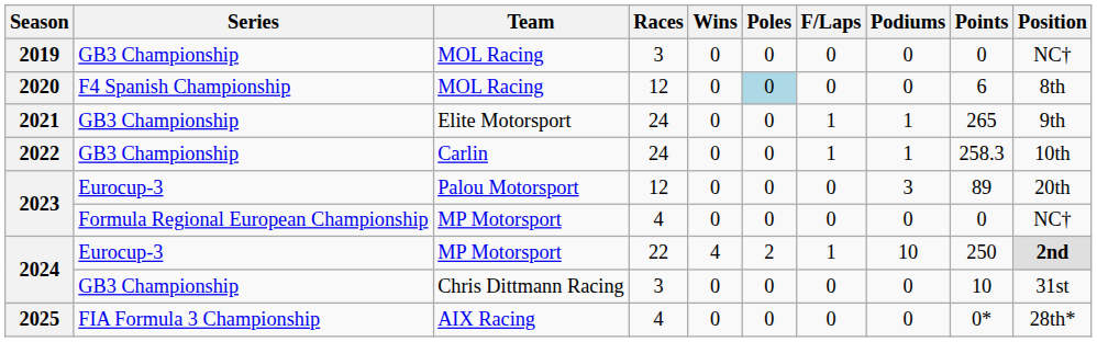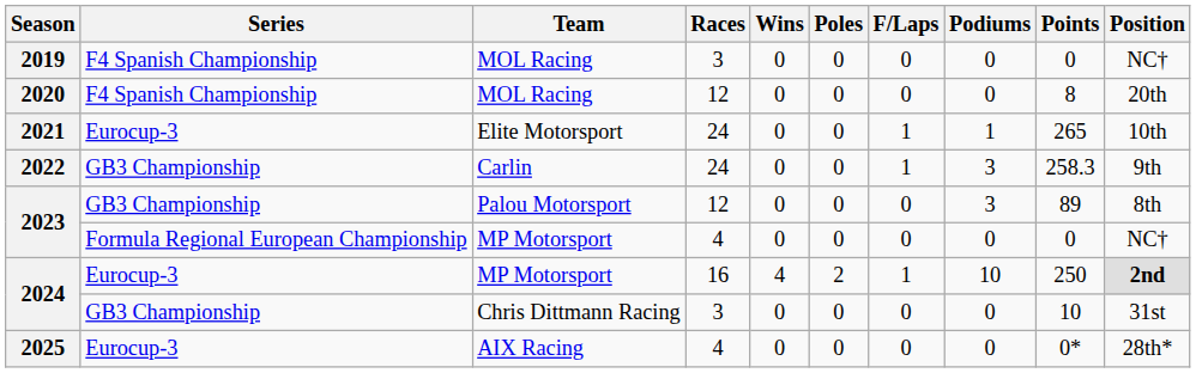2019 | Series: GB3 Championship -> F4 Spanish Championship
2020 | Poles: lightblue background -> no background
2020 | Points: 6 -> 8
2020 | Position: 8th -> 20th
2021 | Series: GB3 Championship -> Eurocup-3
2021 | Position: 9th -> 10th
2022 | Podiums: 1 -> 3
2022 | Position: 10th -> 9th
2023 / Palou Motorsport | Series: Eurocup-3 -> GB3 Championship
2023 / Palou Motorsport | Position: 20th -> 8th
2024 / MP Motorsport | Races: 22 -> 16
2025 | Series: FIA Formula 3 Championship -> Eurocup-3
